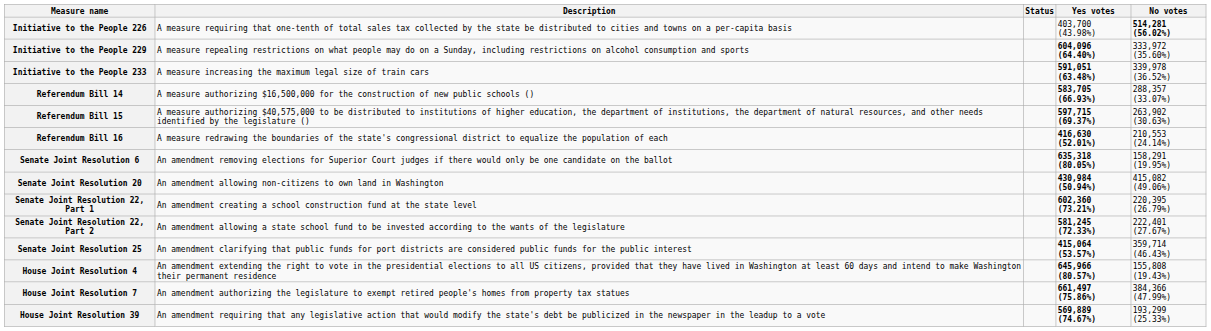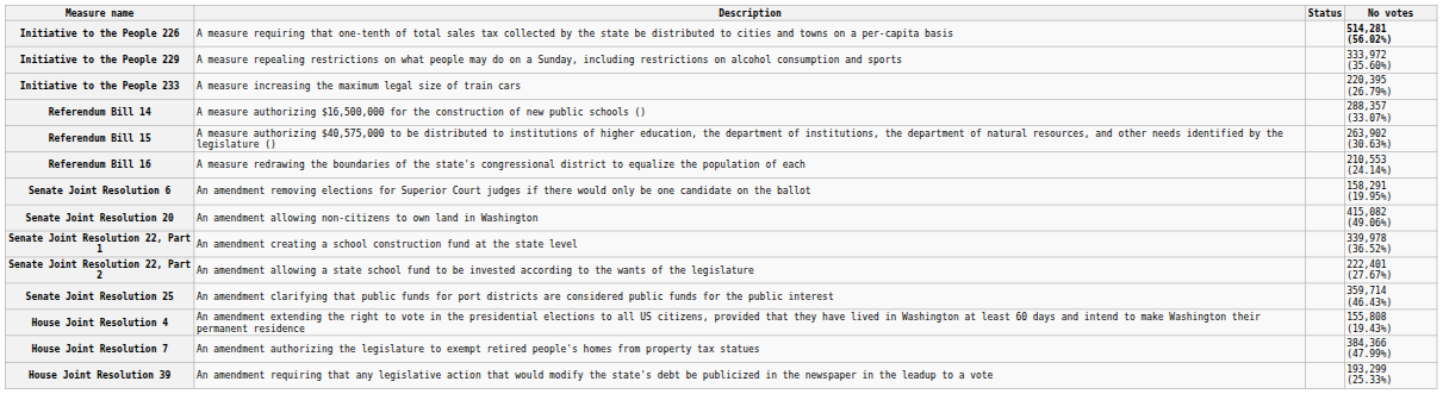- column: Yes votes | 403,700 (43.98%) | 604,096 (64.40%) | 591,051 (63.48%) | 583,705 (66.93%) | 597,715 (69.37%) | 416,630 (52.01%) | 635,318 (80.05%) | 430,984 (50.94%) | 602,360 (73.21%) | 581,245 (72.33%) | 415,064 (53.57%) | 645,966 (80.57%) | 661,497 (75.86%) | 569,889 (74.67%)
Initiative to the People 233 | No votes: 339,978 (36.52%) -> 220,395 (26.79%)
Senate Joint Resolution 22, Part 1 | No votes: 220,395 (26.79%) -> 339,978 (36.52%)
